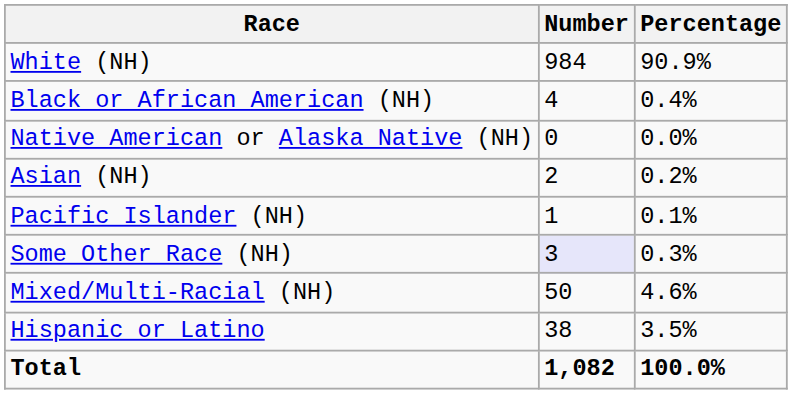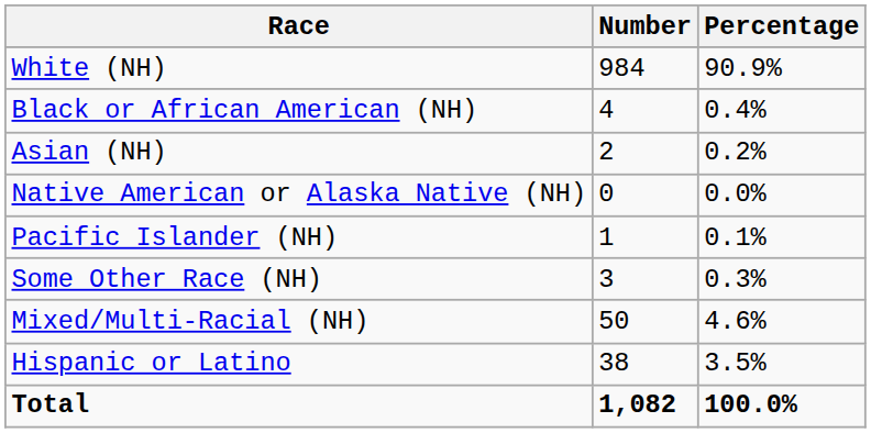rows swapped: Native American or Alaska Native (NH) <-> Asian (NH)
Some Other Race (NH) | Number: lavender background -> no background
